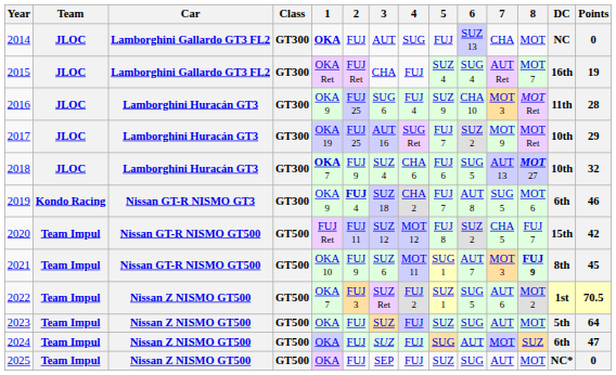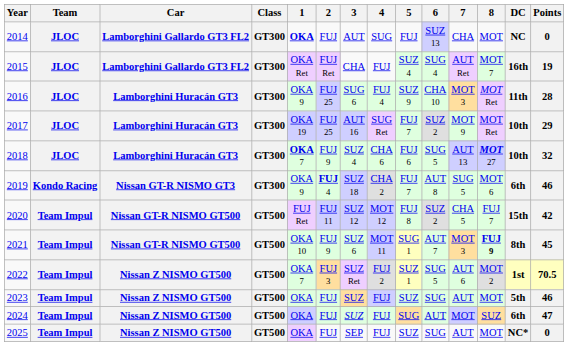2023 | Points: 64 -> 46
